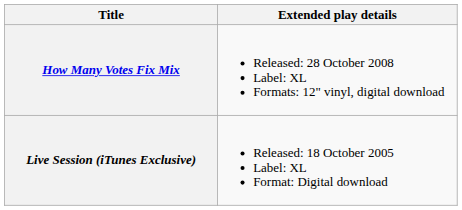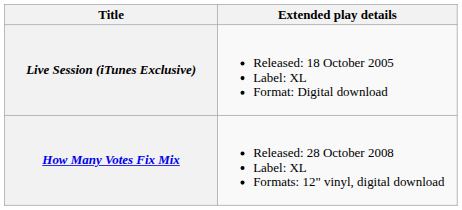rows swapped: Live Session (iTunes Exclusive) <-> How Many Votes Fix Mix
